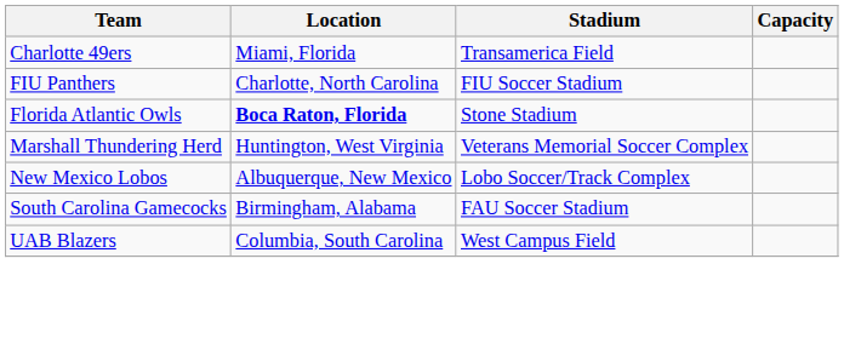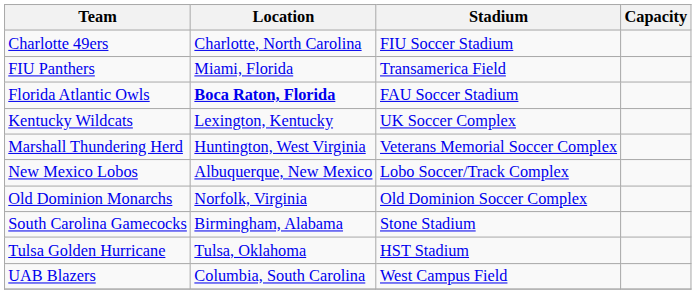Charlotte 49ers | Location: Miami, Florida -> Charlotte, North Carolina
Charlotte 49ers | Stadium: Transamerica Field -> FIU Soccer Stadium
FIU Panthers | Location: Charlotte, North Carolina -> Miami, Florida
FIU Panthers | Stadium: FIU Soccer Stadium -> Transamerica Field
Florida Atlantic Owls | Stadium: Stone Stadium -> FAU Soccer Stadium
+ row: Kentucky Wildcats | Lexington, Kentucky | UK Soccer Complex
+ row: Old Dominion Monarchs | Norfolk, Virginia | Old Dominion Soccer Complex
South Carolina Gamecocks | Stadium: FAU Soccer Stadium -> Stone Stadium
+ row: Tulsa Golden Hurricane | Tulsa, Oklahoma | HST Stadium
